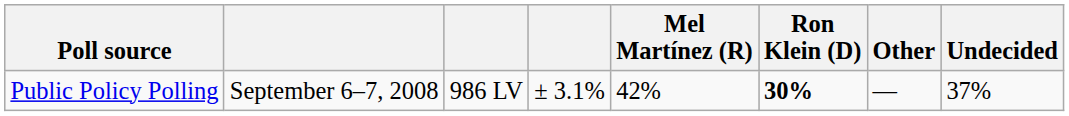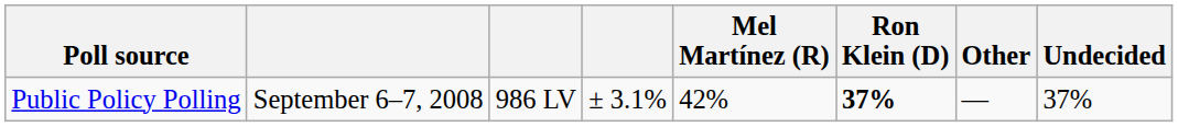Public Policy Polling | Ron Klein (D): 30% -> 37%
